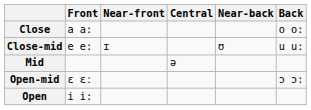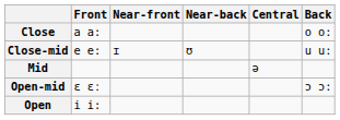columns swapped: Central <-> Near-back
